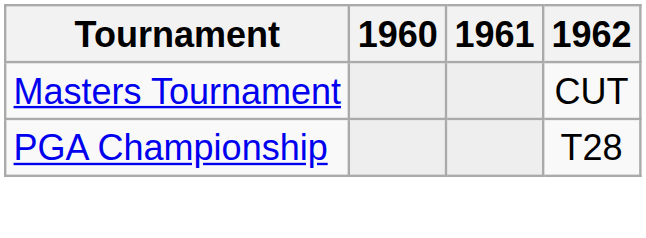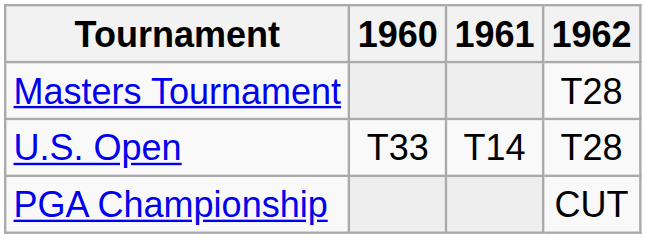Masters Tournament | 1962: CUT -> T28
+ row: U.S. Open | T33 | T14 | T28
PGA Championship | 1962: T28 -> CUT
